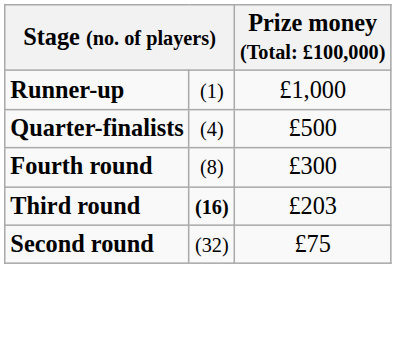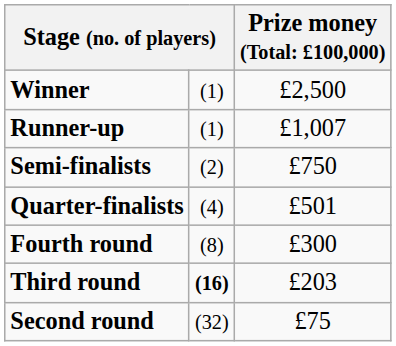+ row: Winner | (1) | £2,500
Runner-up | column 3: £1,000 -> £1,007
+ row: Semi-finalists | (2) | £750
Quarter-finalists | column 3: £500 -> £501
